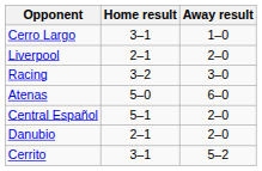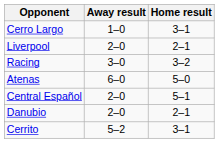columns swapped: Home result <-> Away result
